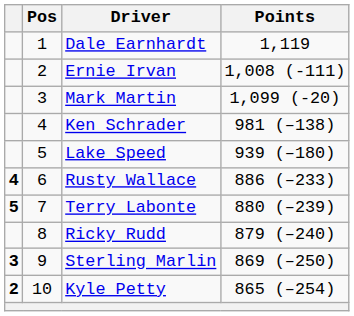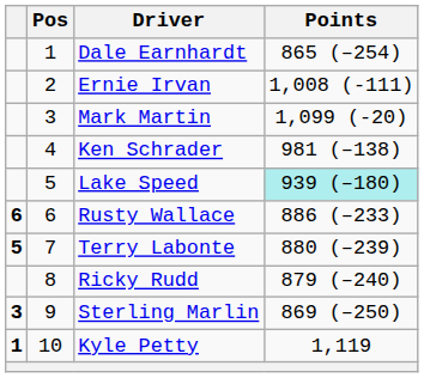Dale Earnhardt | Points: 1,119 -> 865 (–254)
Lake Speed | Points: no background -> paleturquoise background
Rusty Wallace | column 1: 4 -> 6
Kyle Petty | column 1: 2 -> 1
Kyle Petty | Points: 865 (–254) -> 1,119
